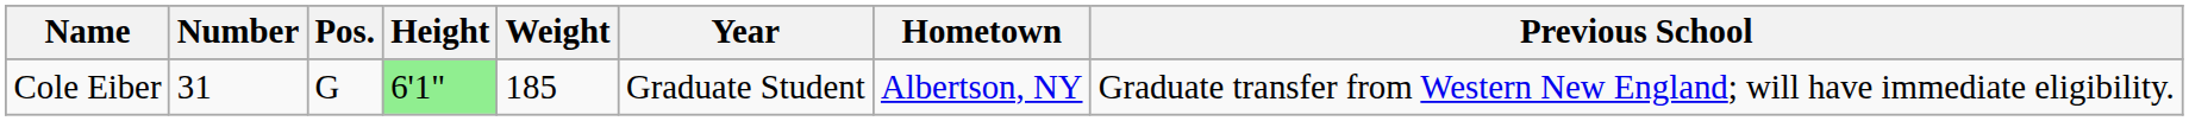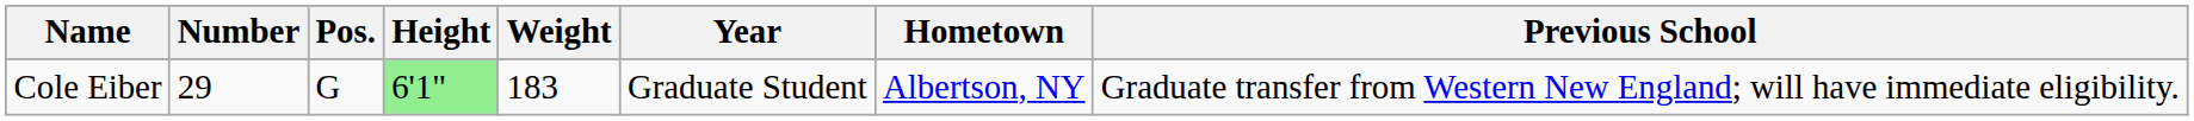Cole Eiber | Number: 31 -> 29
Cole Eiber | Weight: 185 -> 183
